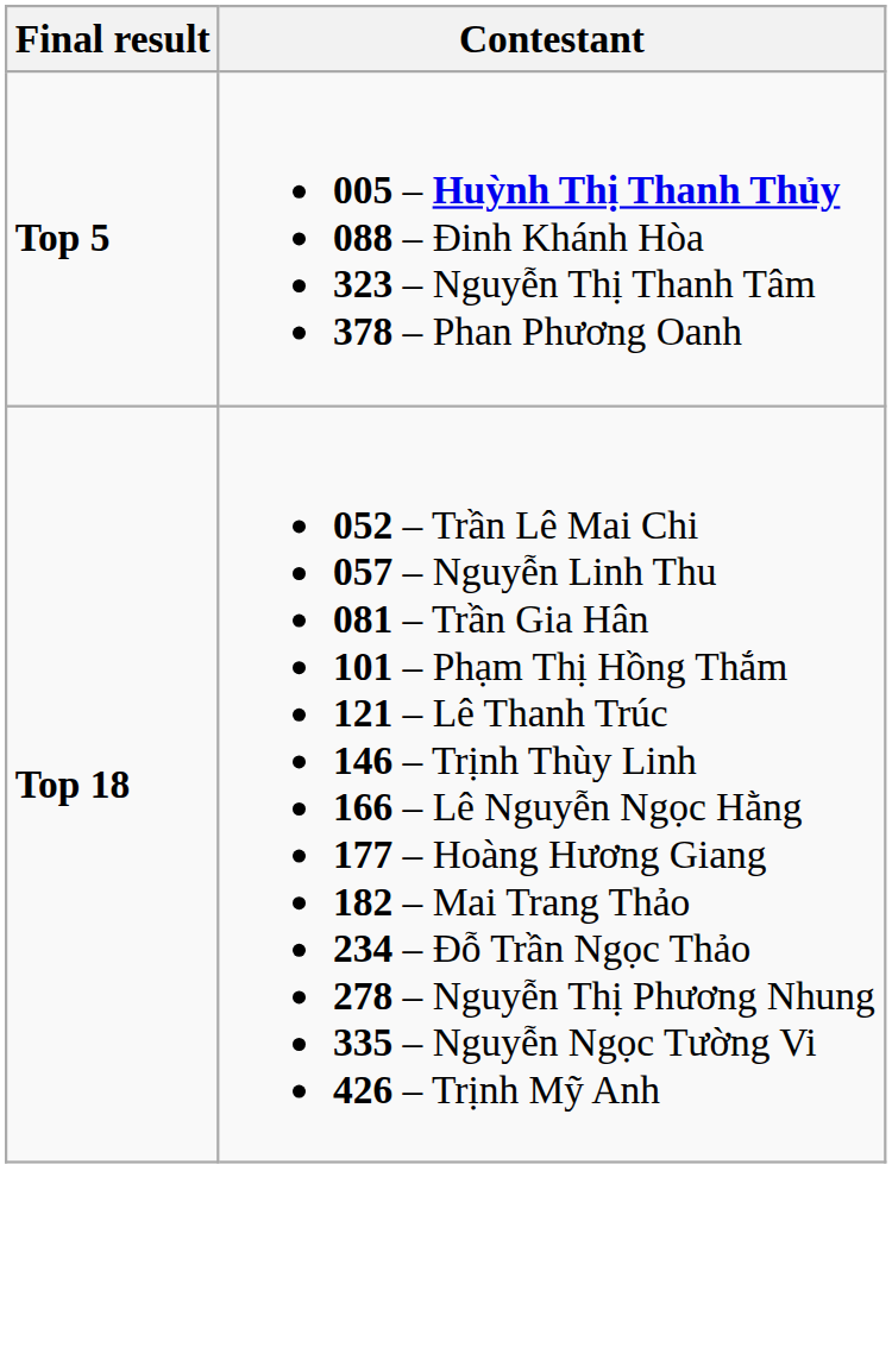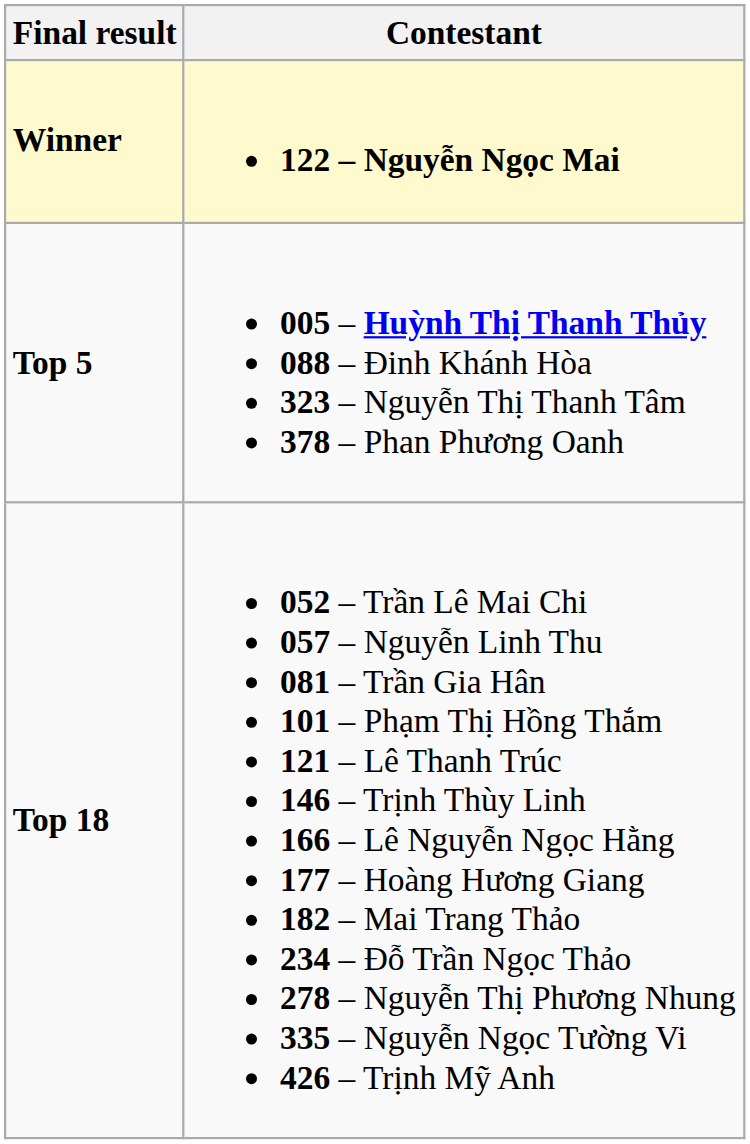+ row: Winner | 122 – Nguyễn Ngọc Mai
